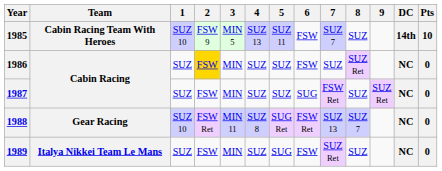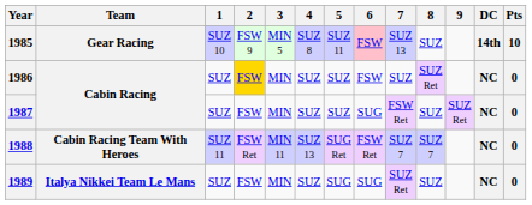1985 | Team: Cabin Racing Team With Heroes -> Gear Racing
1985 | 4: SUZ 13 -> SUZ 8
1985 | 6: no background -> pink background
1985 | 7: SUZ 7 -> SUZ 13
1988 | Team: Gear Racing -> Cabin Racing Team With Heroes
1988 | 1: SUZ 10 -> SUZ 11
1988 | 4: SUZ 8 -> SUZ 13
1988 | 7: SUZ 13 -> SUZ 7
1989 | 6: FSW -> SUG
